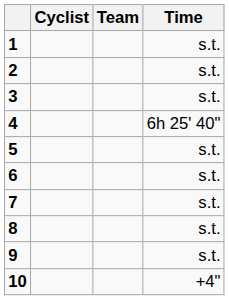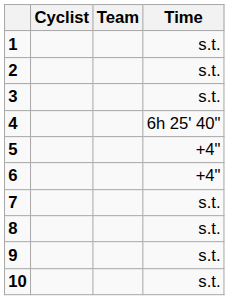5 | Time: s.t. -> +4"
6 | Time: s.t. -> +4"
10 | Time: +4" -> s.t.
